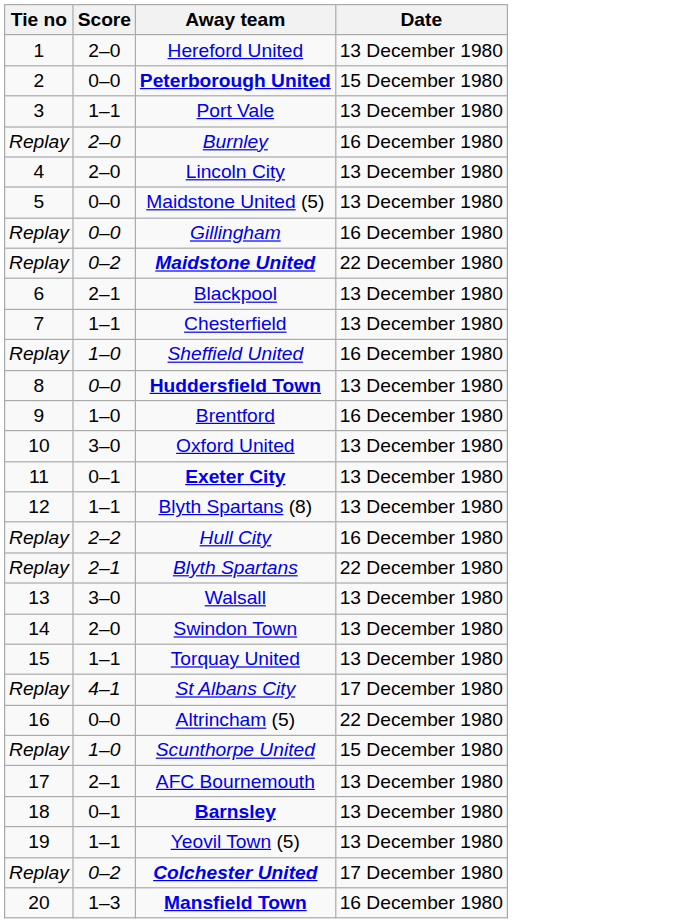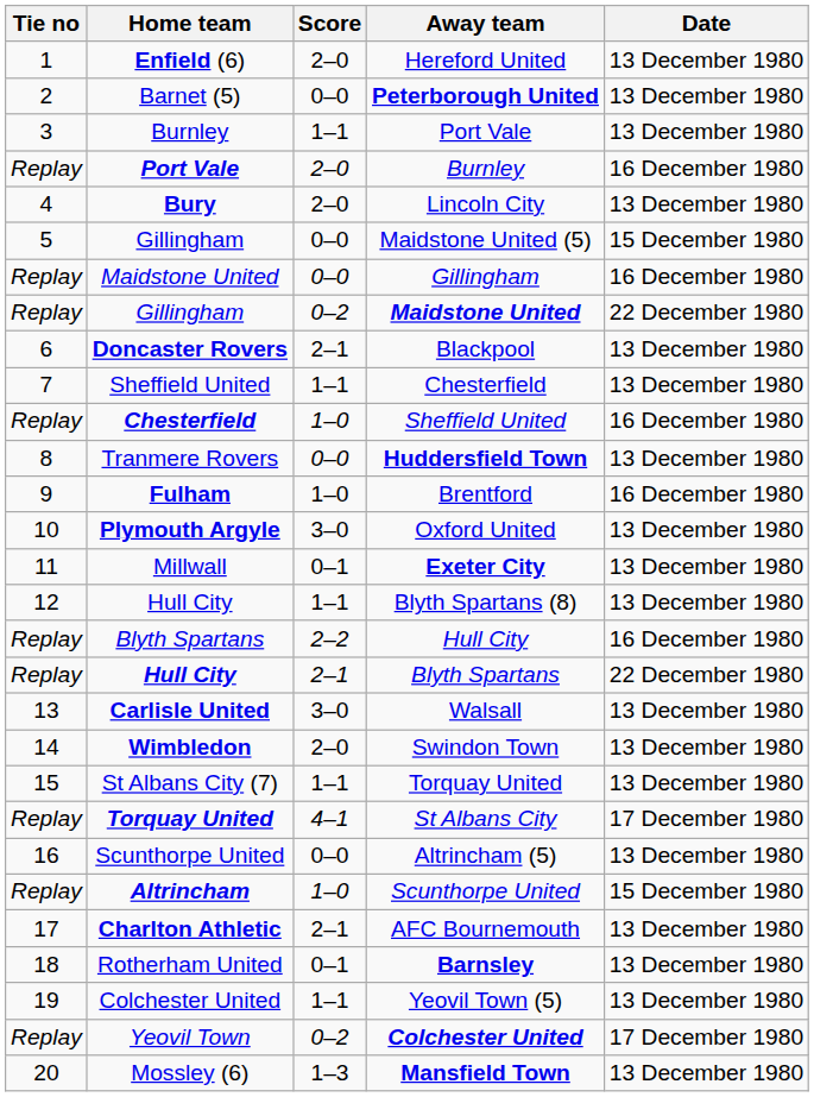+ column: Home team | Enfield (6) | Barnet (5) | Burnley | Port Vale | Bury | Gillingham | Maidstone United | Gillingham | Doncaster Rovers | Sheffield United | Chesterfield | Tranmere Rovers | Fulham | Plymouth Argyle | Millwall | Hull City | Blyth Spartans | Hull City | Carlisle United | Wimbledon | St Albans City (7) | Torquay United | Scunthorpe United | Altrincham | Charlton Athletic | Rotherham United | Colchester United | Yeovil Town | Mossley (6)
Peterborough United | Date: 15 December 1980 -> 13 December 1980
Maidstone United (5) | Date: 13 December 1980 -> 15 December 1980
Altrincham (5) | Date: 22 December 1980 -> 13 December 1980
Mansfield Town | Date: 16 December 1980 -> 13 December 1980
